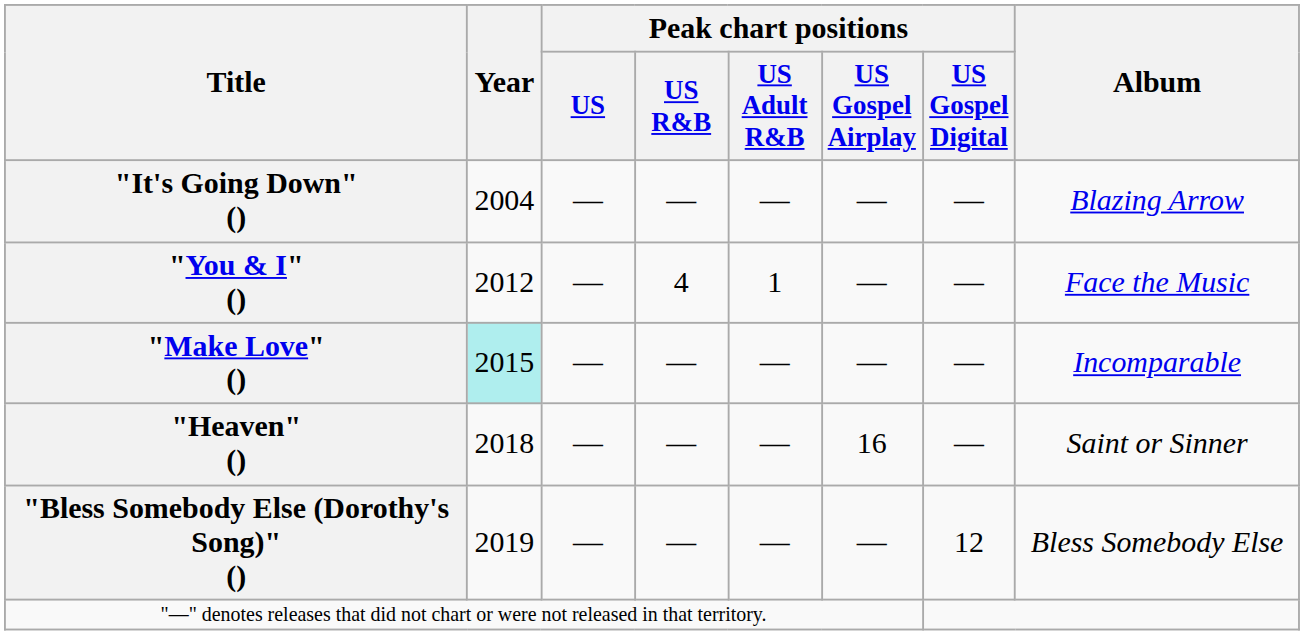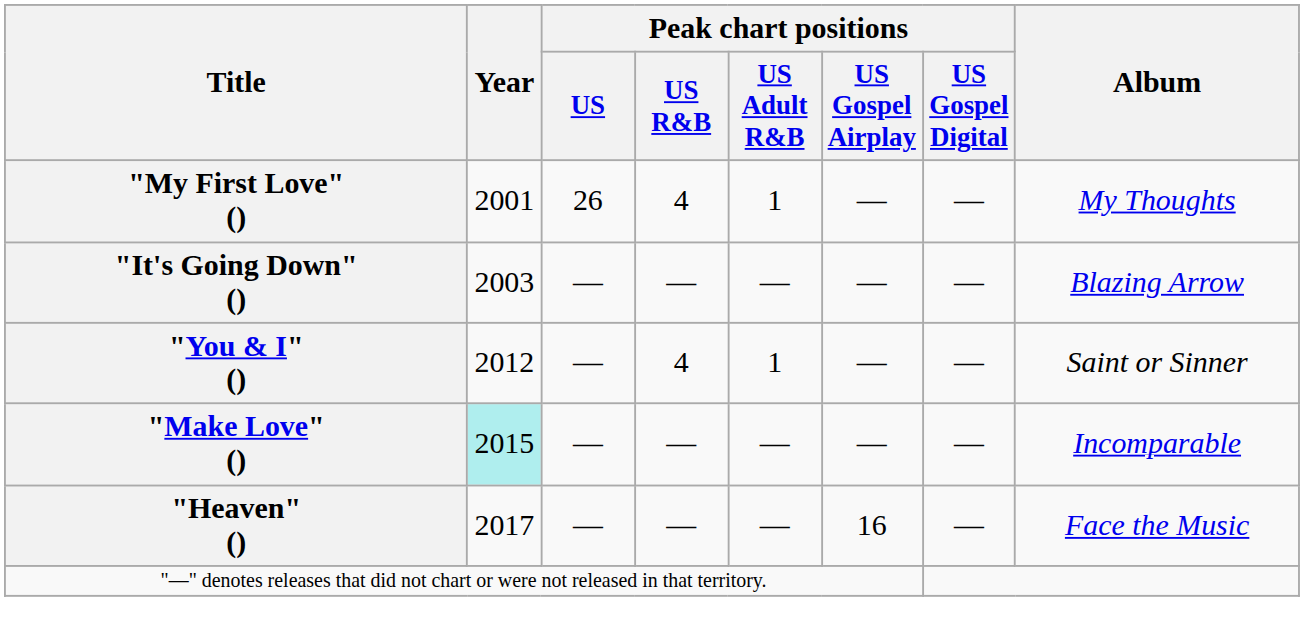+ row: "My First Love" () | 2001 | 26 | 4 | 1 | — | — | My Thoughts
"It's Going Down" () | Year: 2004 -> 2003
"You & I" () | Album: Face the Music -> Saint or Sinner
"Heaven" () | Year: 2018 -> 2017
"Heaven" () | Album: Saint or Sinner -> Face the Music
- row: "Bless Somebody Else (Dorothy's Song)" () | 2019 | — | — | — | — | 12 | Bless Somebody Else
